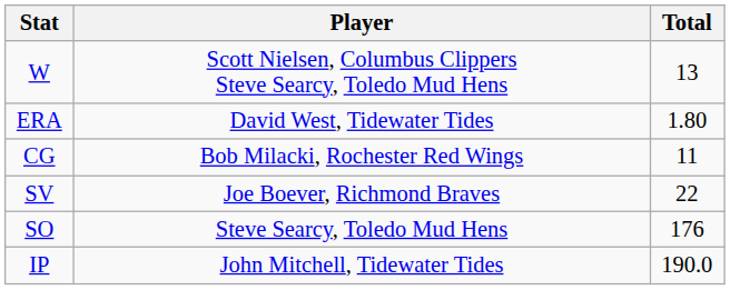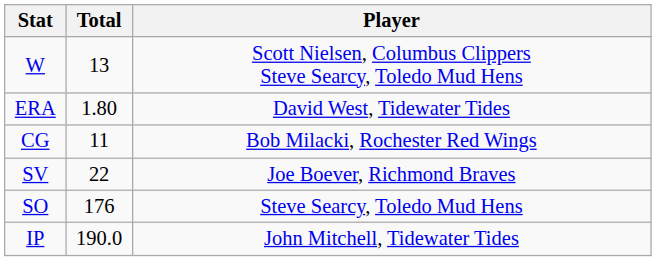columns swapped: Player <-> Total
